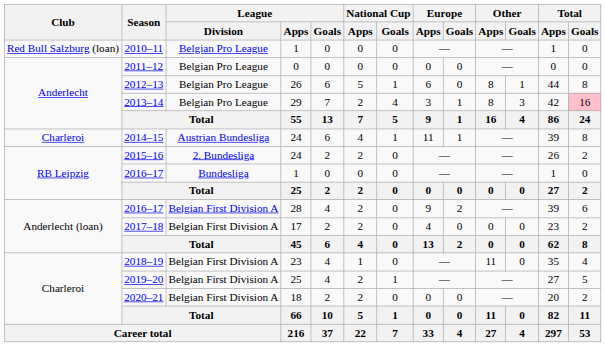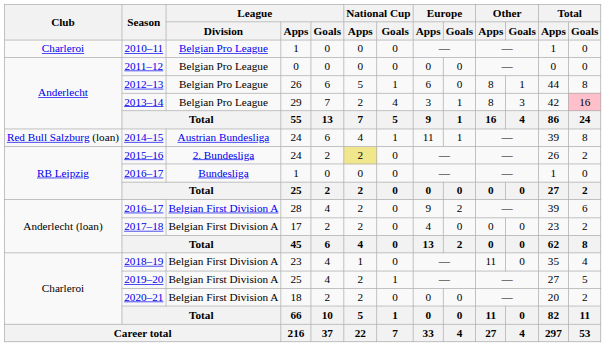2010–11 | Club: Red Bull Salzburg (loan) -> Charleroi
2014–15 | Club: Charleroi -> Red Bull Salzburg (loan)
2015–16 | National Cup / Apps: no background -> khaki background
